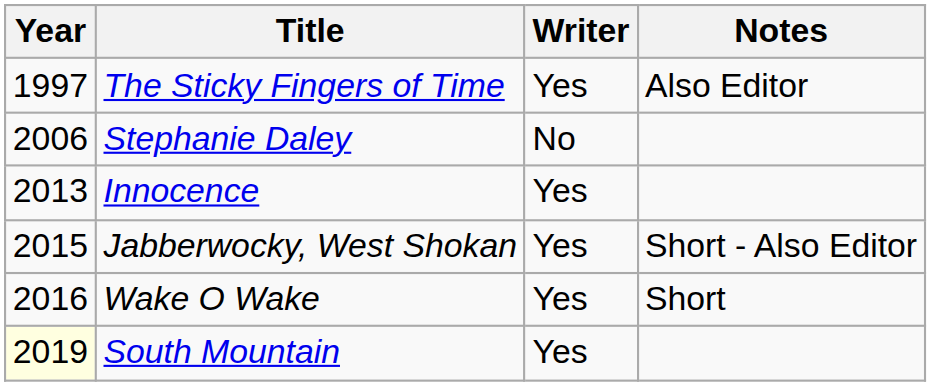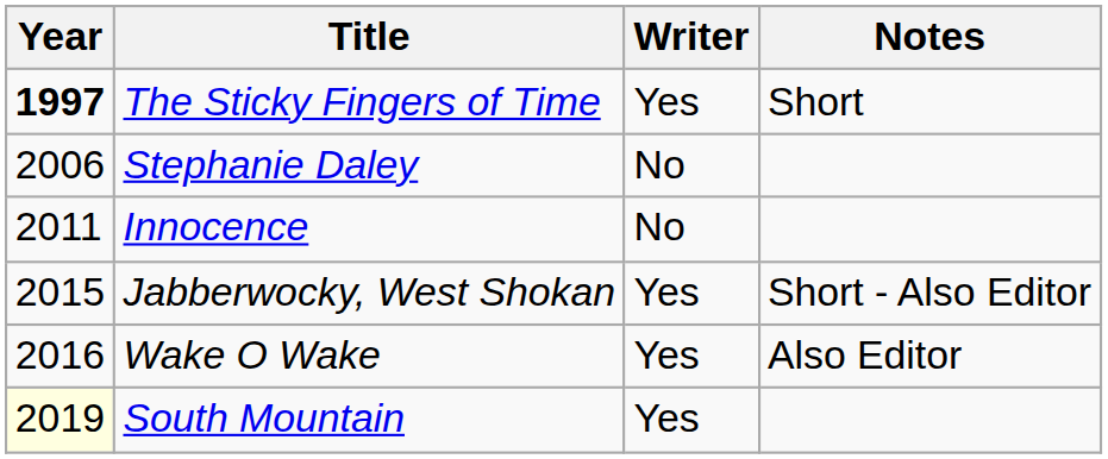The Sticky Fingers of Time | Year: normal -> bold
The Sticky Fingers of Time | Notes: Also Editor -> Short
Innocence | Year: 2013 -> 2011
Innocence | Writer: Yes -> No
Wake O Wake | Notes: Short -> Also Editor
